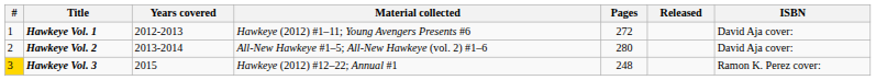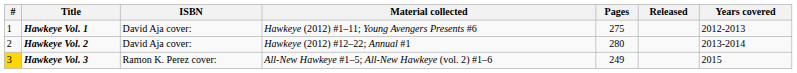columns swapped: Years covered <-> ISBN
Hawkeye Vol. 1 | Pages: 272 -> 275
Hawkeye Vol. 2 | Material collected: All-New Hawkeye #1–5; All-New Hawkeye (vol. 2) #1–6 -> Hawkeye (2012) #12–22; Annual #1
Hawkeye Vol. 3 | Material collected: Hawkeye (2012) #12–22; Annual #1 -> All-New Hawkeye #1–5; All-New Hawkeye (vol. 2) #1–6
Hawkeye Vol. 3 | Pages: 248 -> 249
